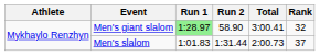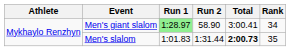Men's giant slalom | Rank: 32 -> 34
Men's slalom | Total: normal -> bold
Men's slalom | Rank: 37 -> 35
